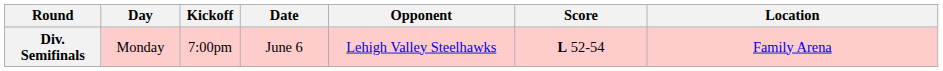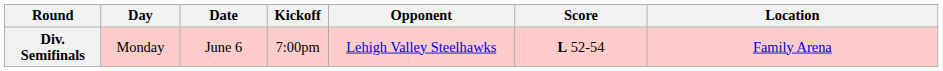columns swapped: Date <-> Kickoff
